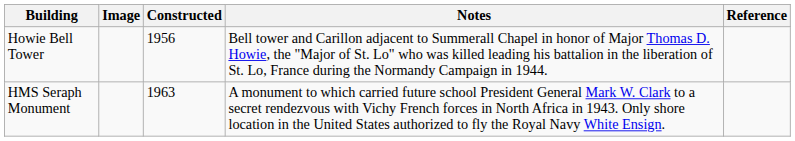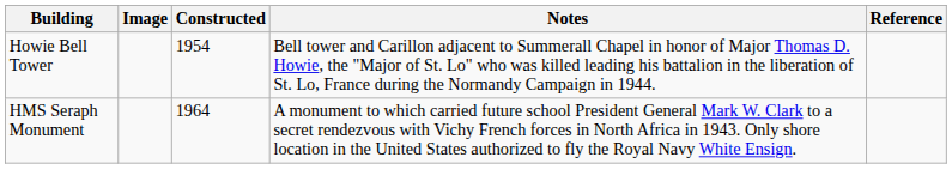Howie Bell Tower | Constructed: 1956 -> 1954
HMS Seraph Monument | Constructed: 1963 -> 1964
